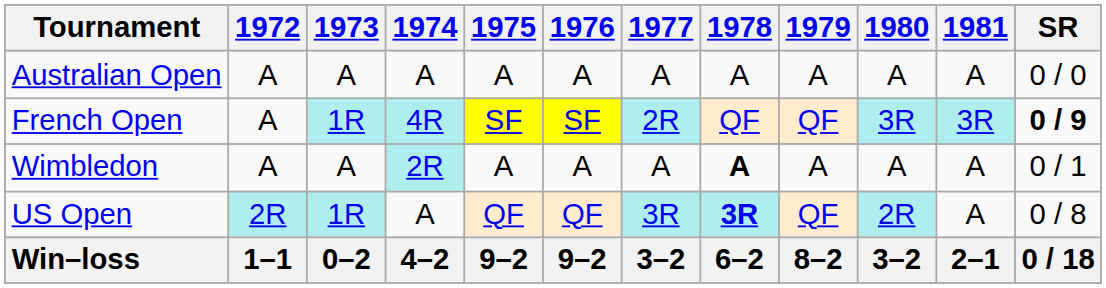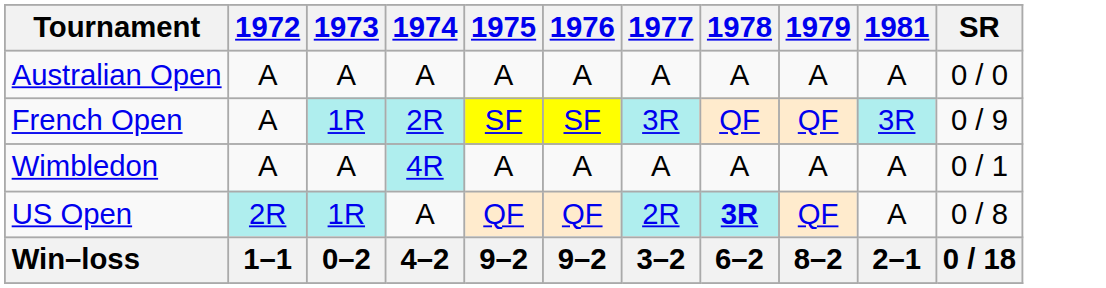- column: 1980 | A | 3R | A | 2R | 3–2
French Open | 1974: 4R -> 2R
French Open | 1977: 2R -> 3R
French Open | SR: bold -> normal
Wimbledon | 1974: 2R -> 4R
Wimbledon | 1978: bold -> normal
US Open | 1977: 3R -> 2R
